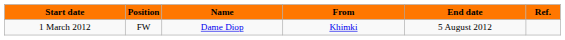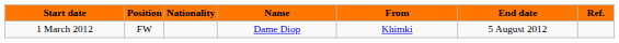+ column: Nationality
